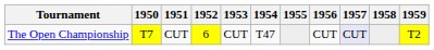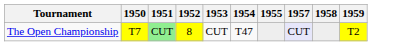- column: 1956 | CUT
The Open Championship | 1951: no background -> lightgreen background
The Open Championship | 1952: 6 -> 8
